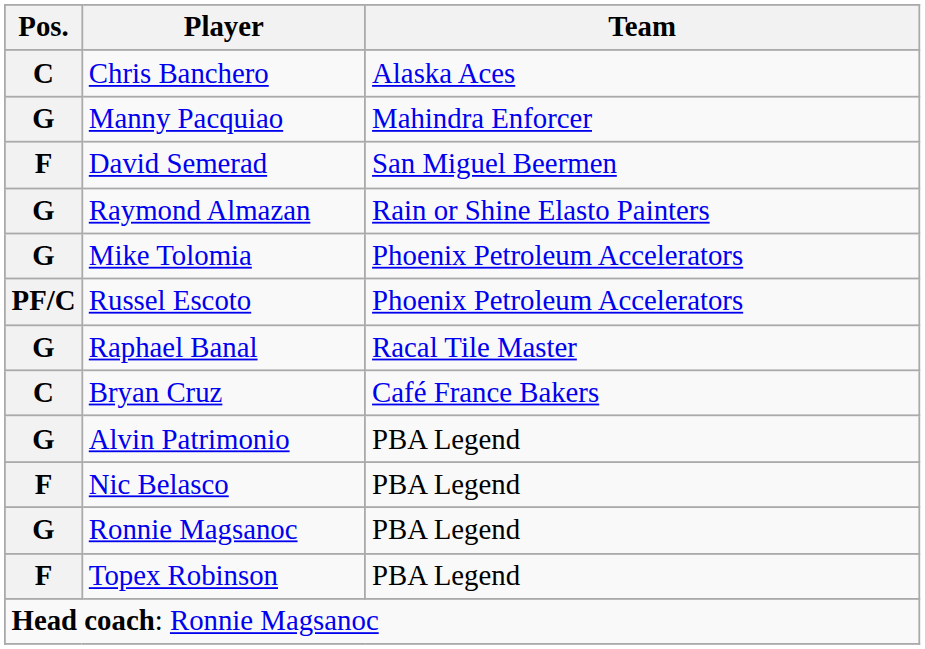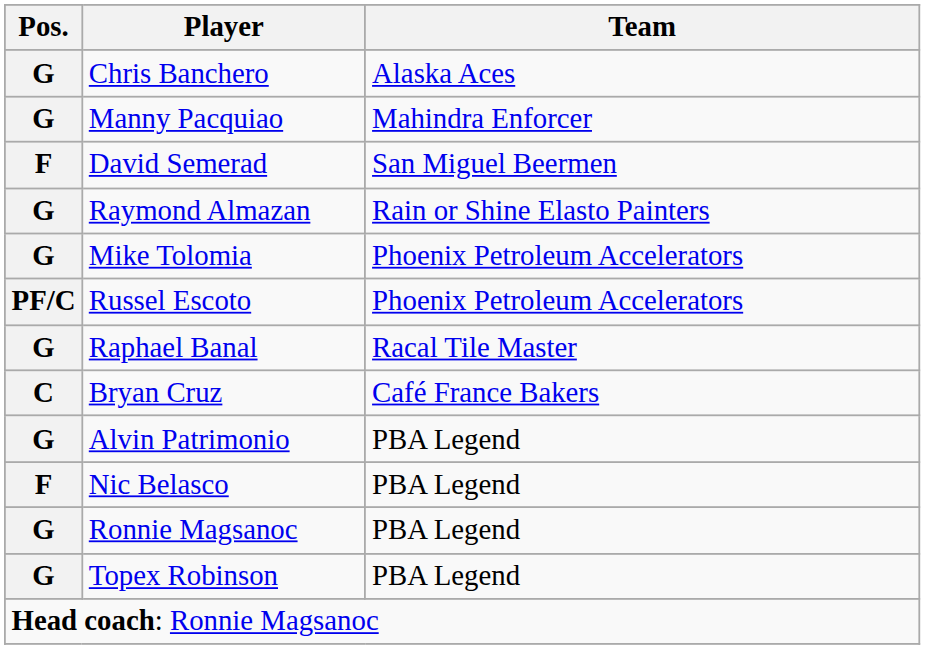Chris Banchero | Pos.: C -> G
Topex Robinson | Pos.: F -> G
